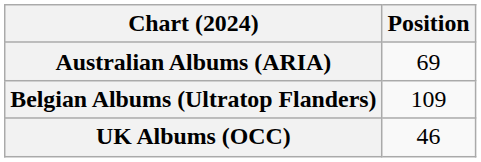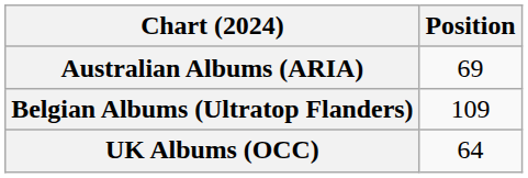UK Albums (OCC) | Position: 46 -> 64
